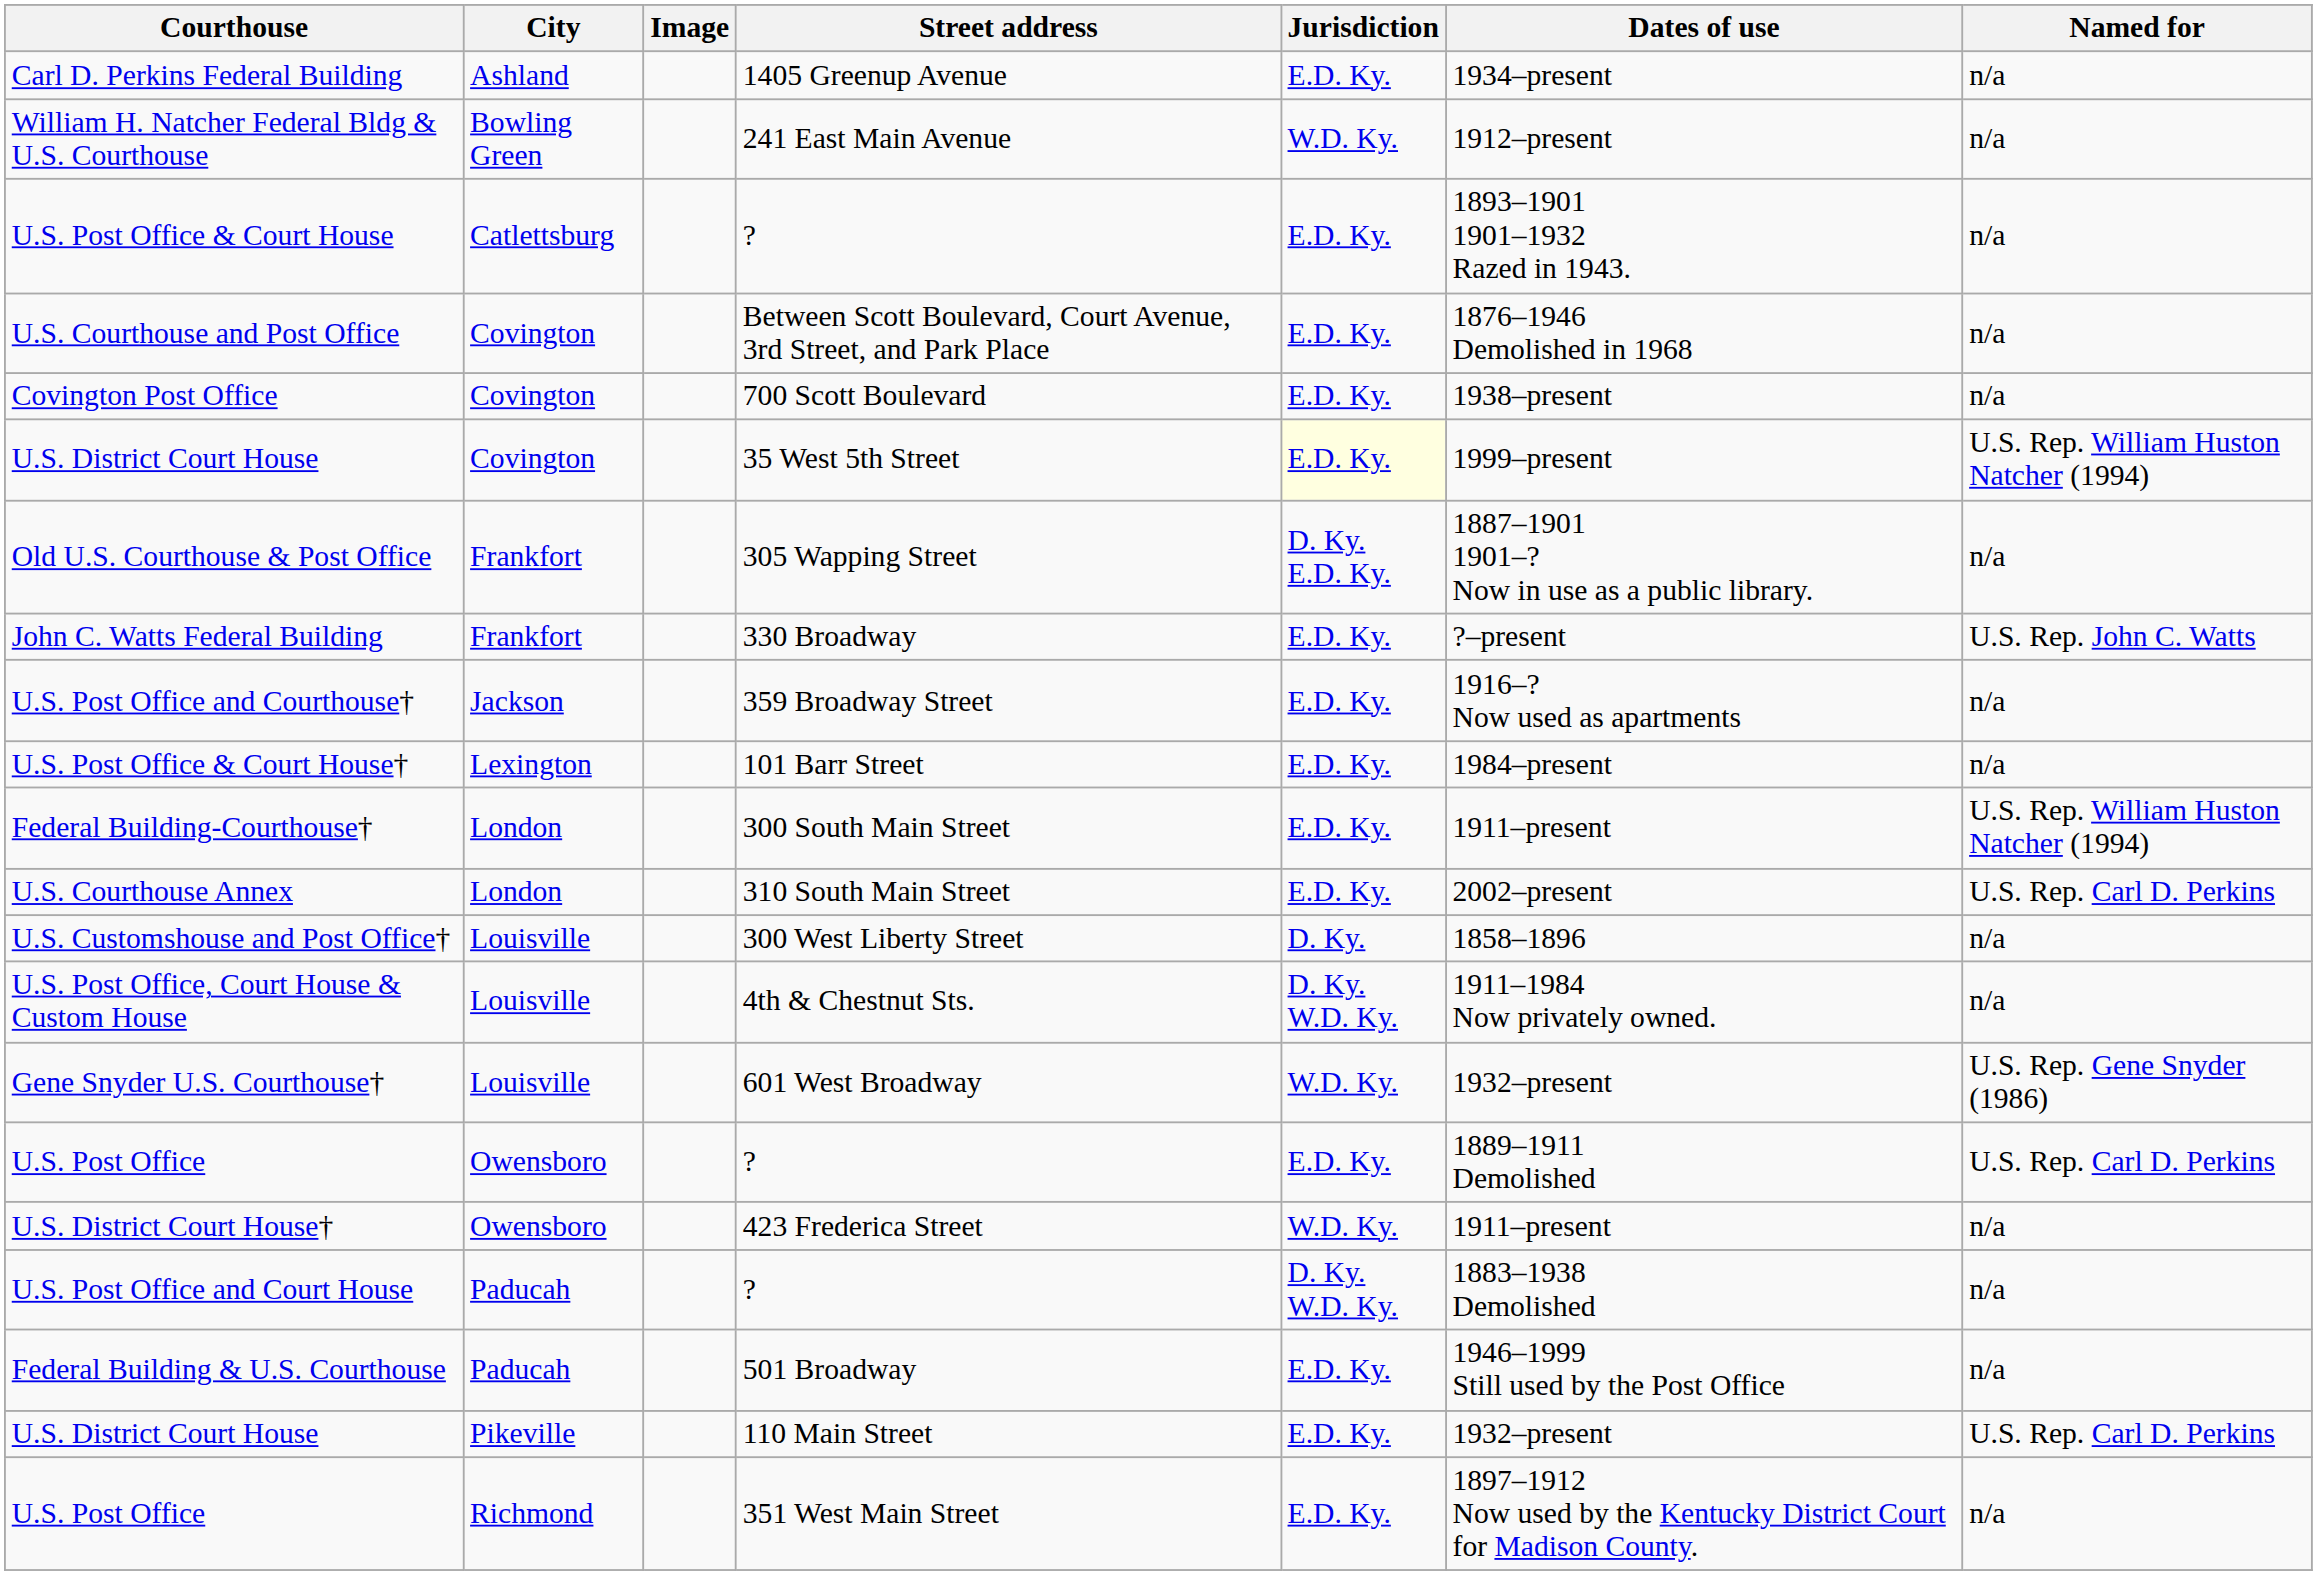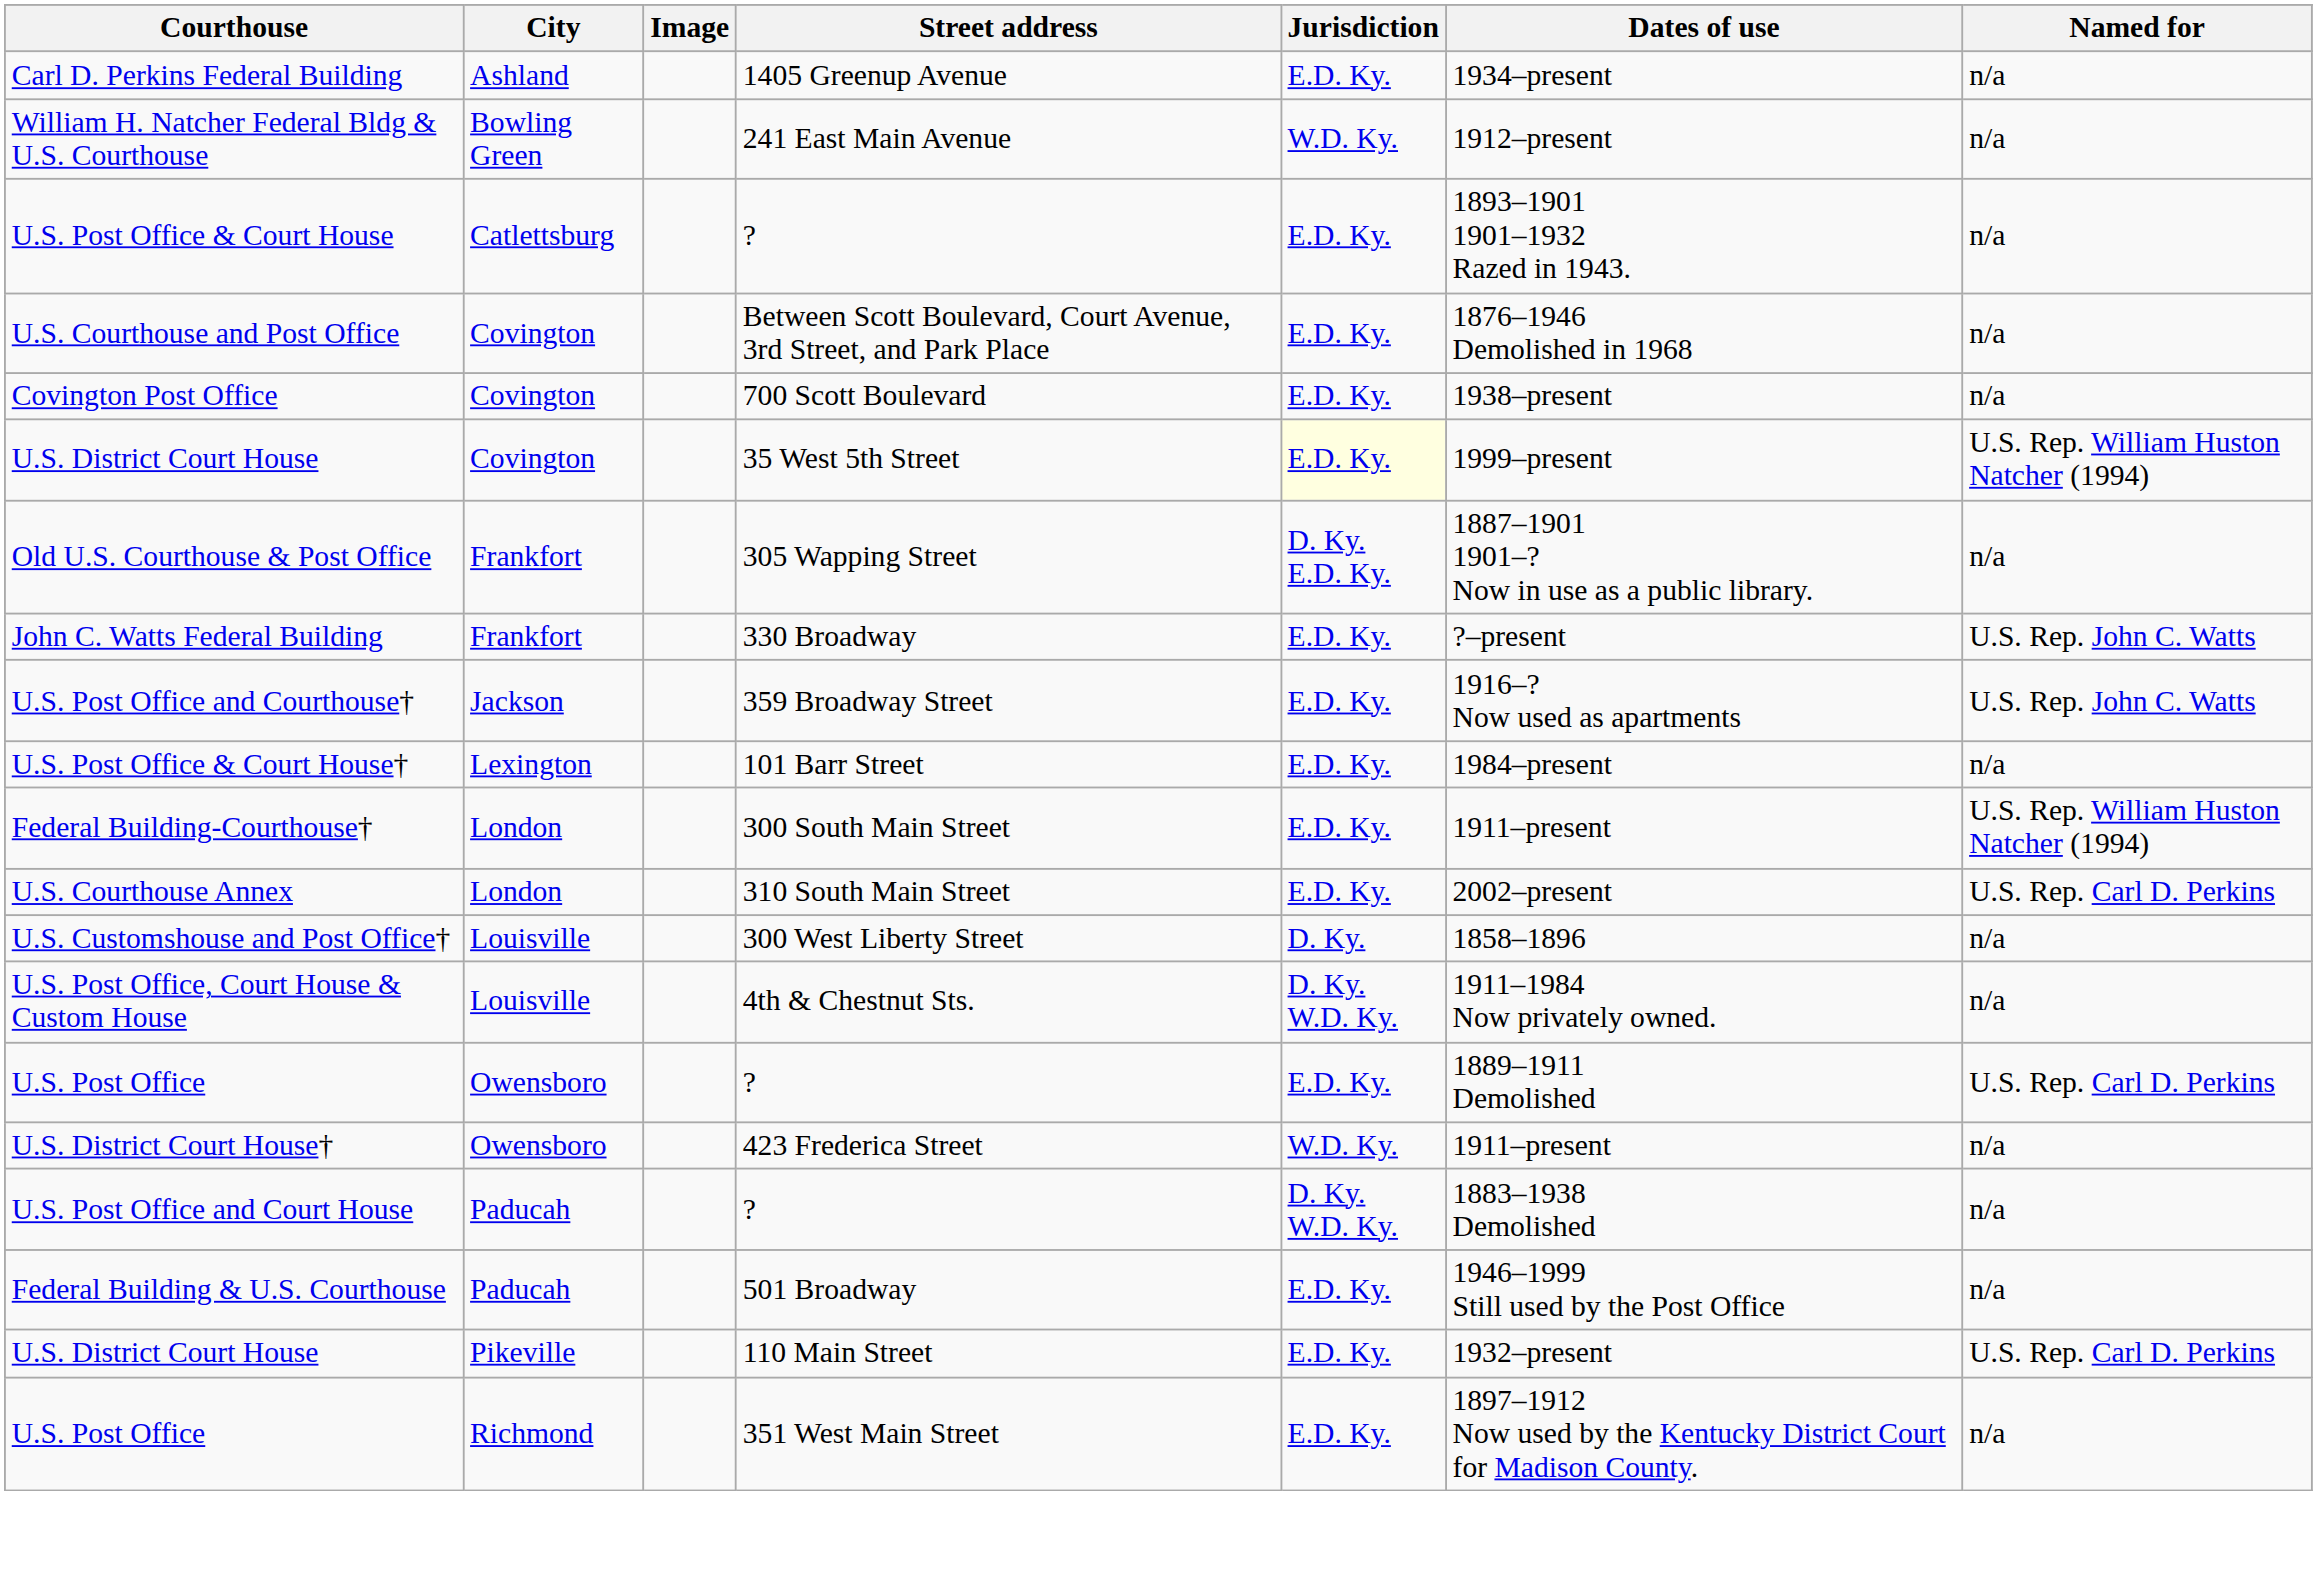U.S. Post Office and Courthouse† | Named for: n/a -> U.S. Rep. John C. Watts
- row: Gene Snyder U.S. Courthouse† | Louisville | 601 West Broadway | W.D. Ky. | 1932–present | U.S. Rep. Gene Snyder (1986)
